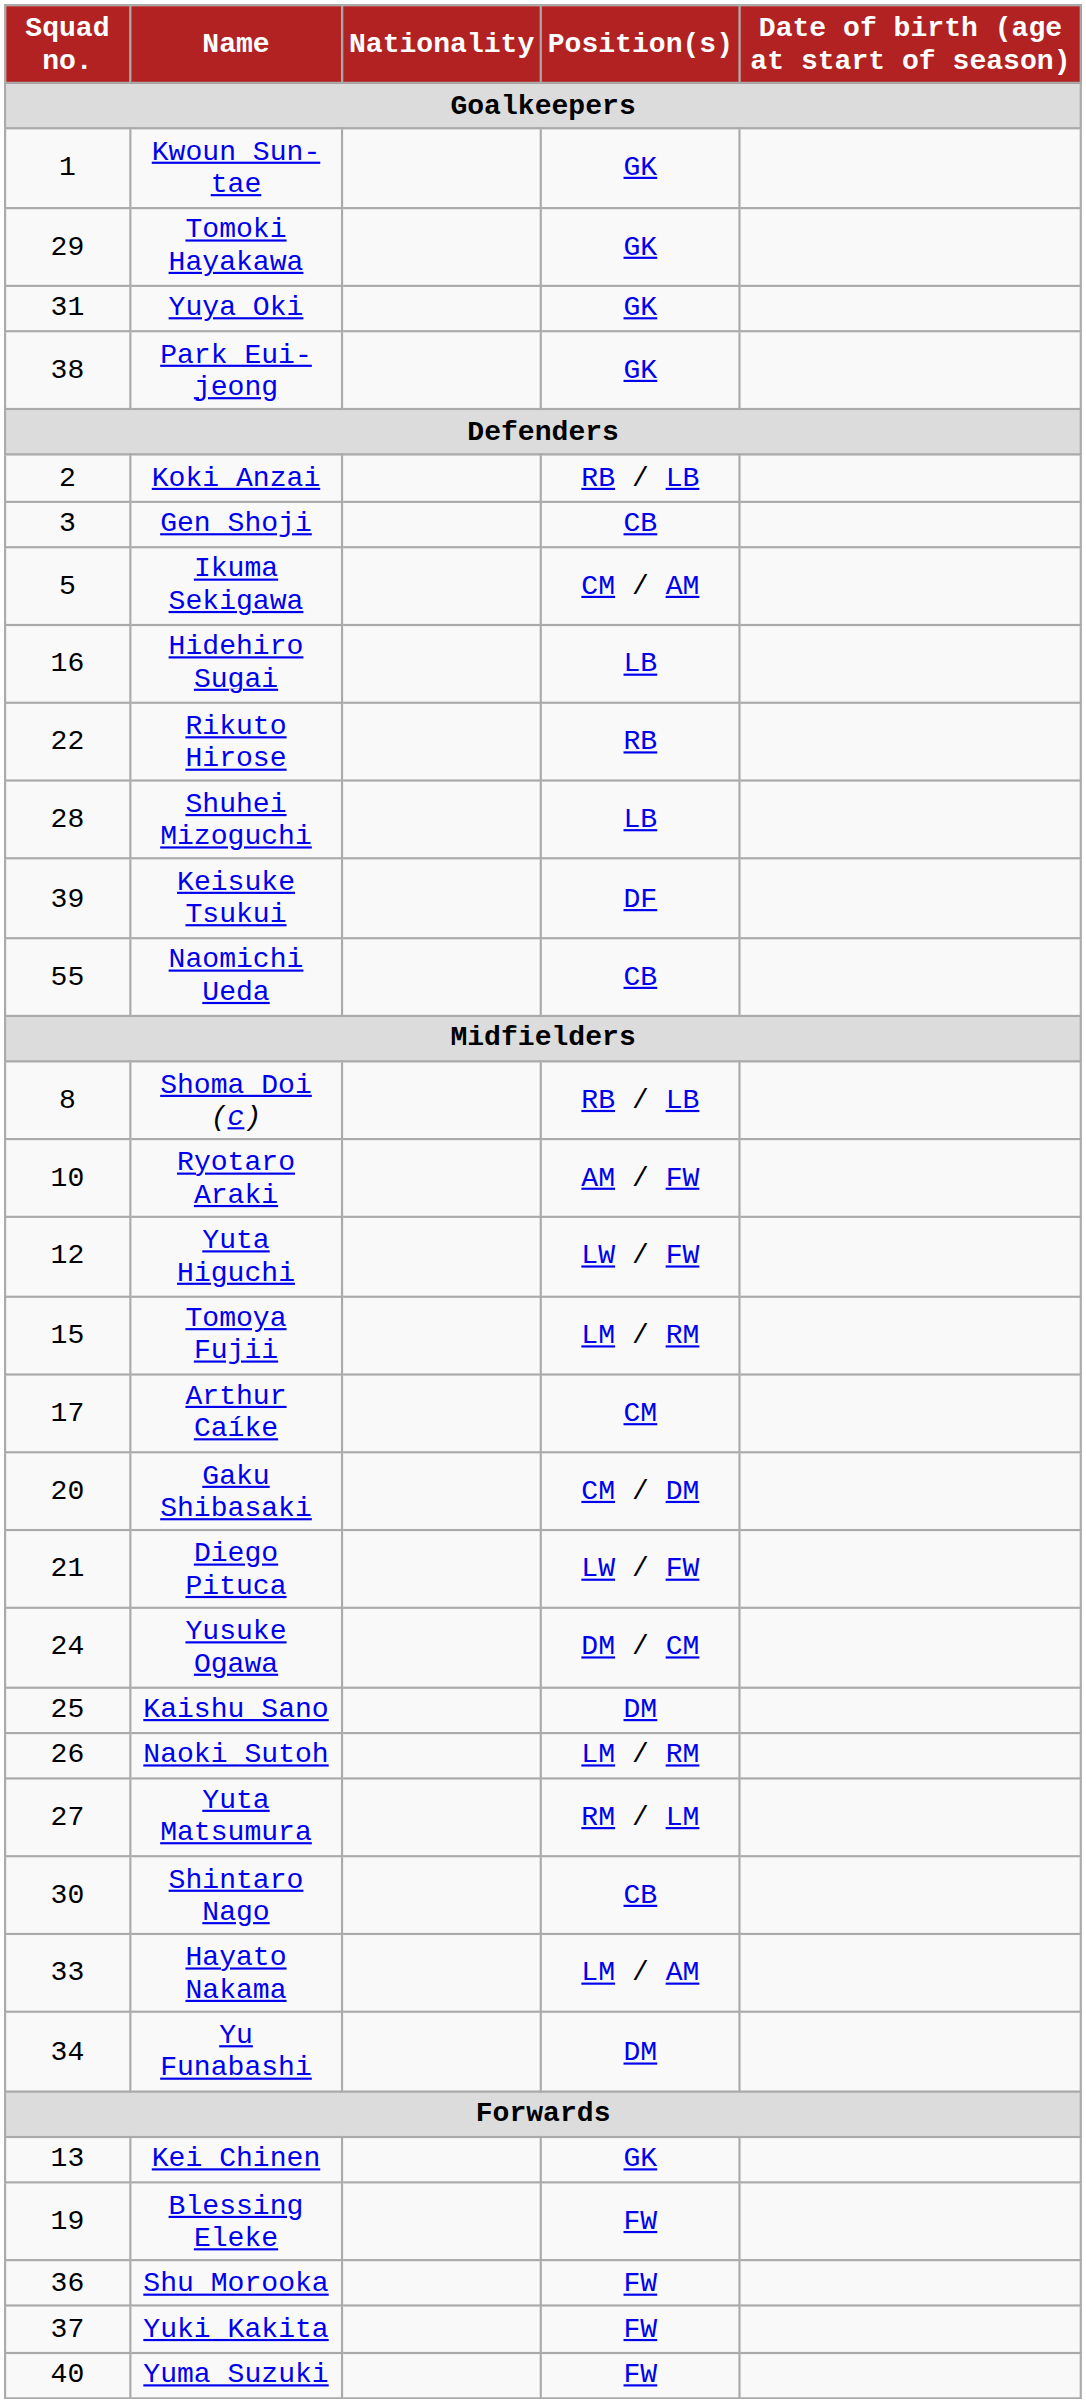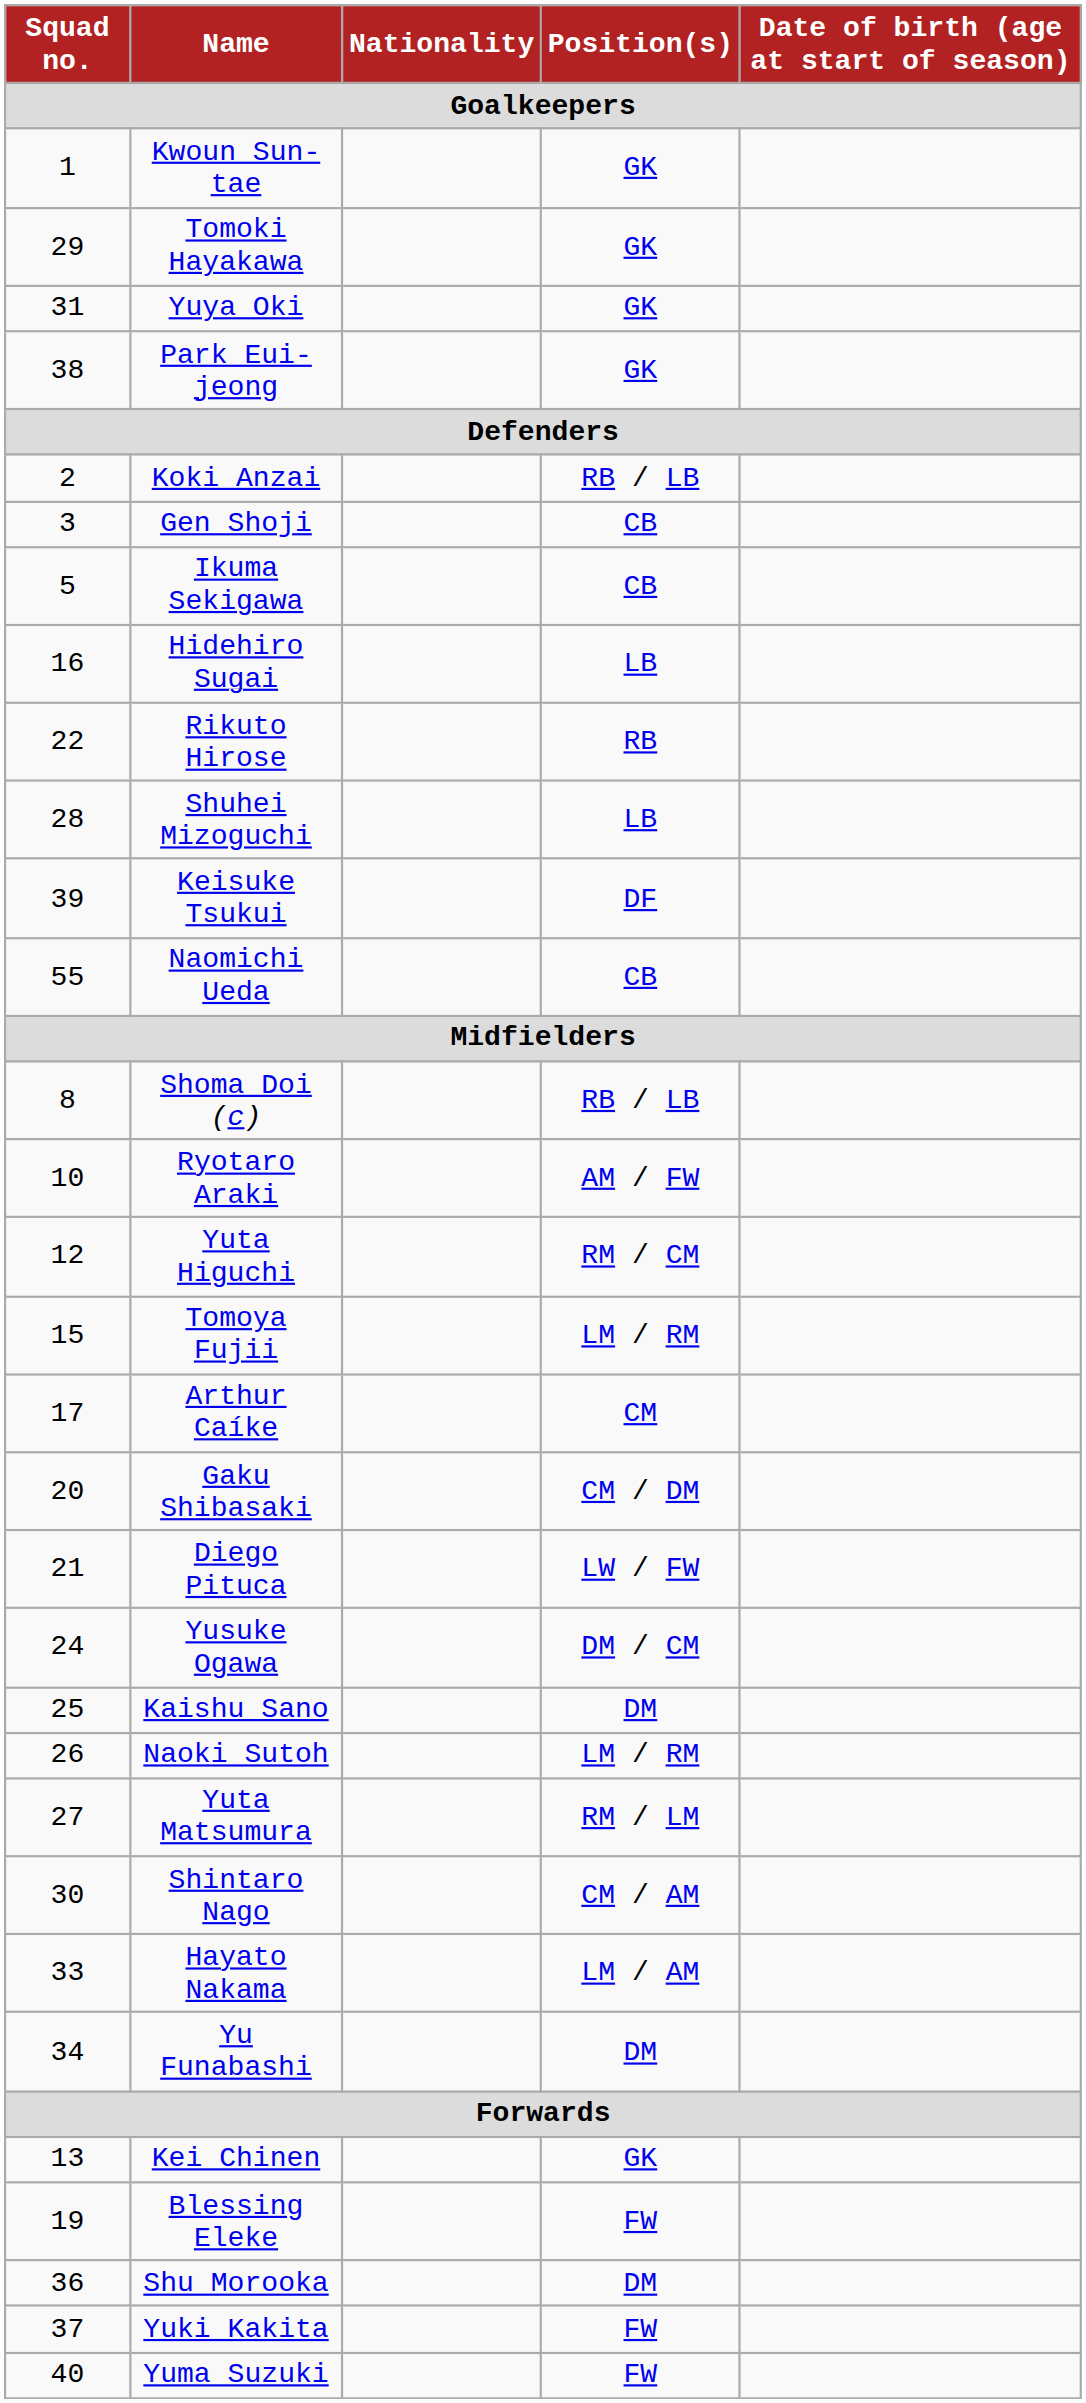Ikuma Sekigawa | Position(s) / Goalkeepers: CM / AM -> CB
Yuta Higuchi | Position(s) / Goalkeepers: LW / FW -> RM / CM
Shintaro Nago | Position(s) / Goalkeepers: CB -> CM / AM
Shu Morooka | Position(s) / Goalkeepers: FW -> DM
